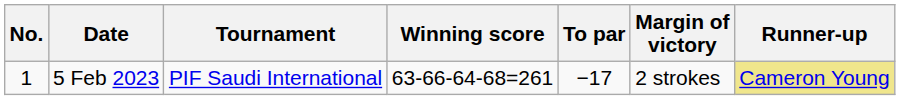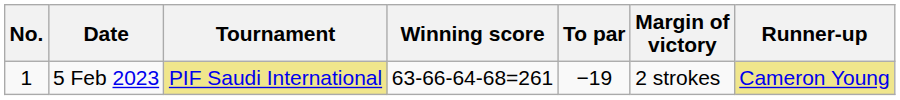5 Feb 2023 | Tournament: no background -> khaki background
5 Feb 2023 | To par: −17 -> −19
